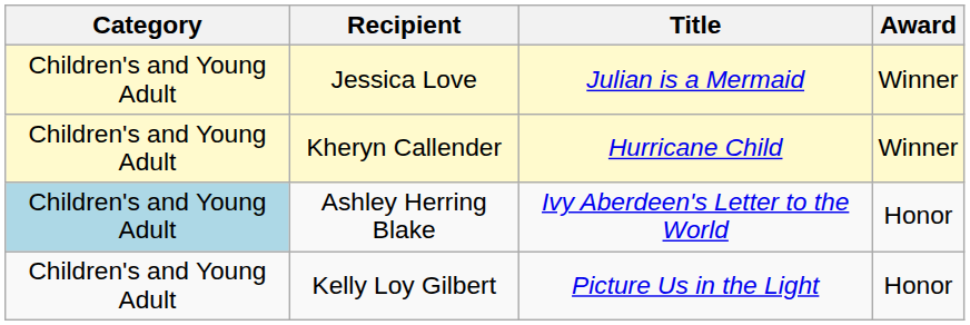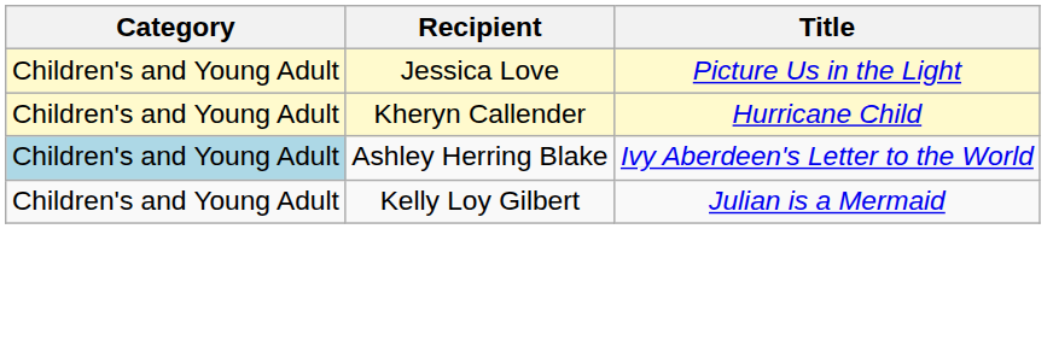- column: Award | Winner | Winner | Honor | Honor
Jessica Love | Title: Julian is a Mermaid -> Picture Us in the Light
Kelly Loy Gilbert | Title: Picture Us in the Light -> Julian is a Mermaid
